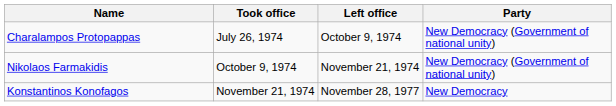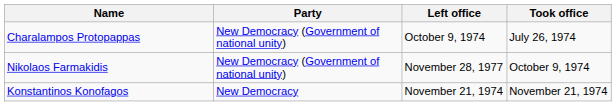columns swapped: Took office <-> Party
Nikolaos Farmakidis | Left office: November 21, 1974 -> November 28, 1977
Konstantinos Konofagos | Left office: November 28, 1977 -> November 21, 1974
